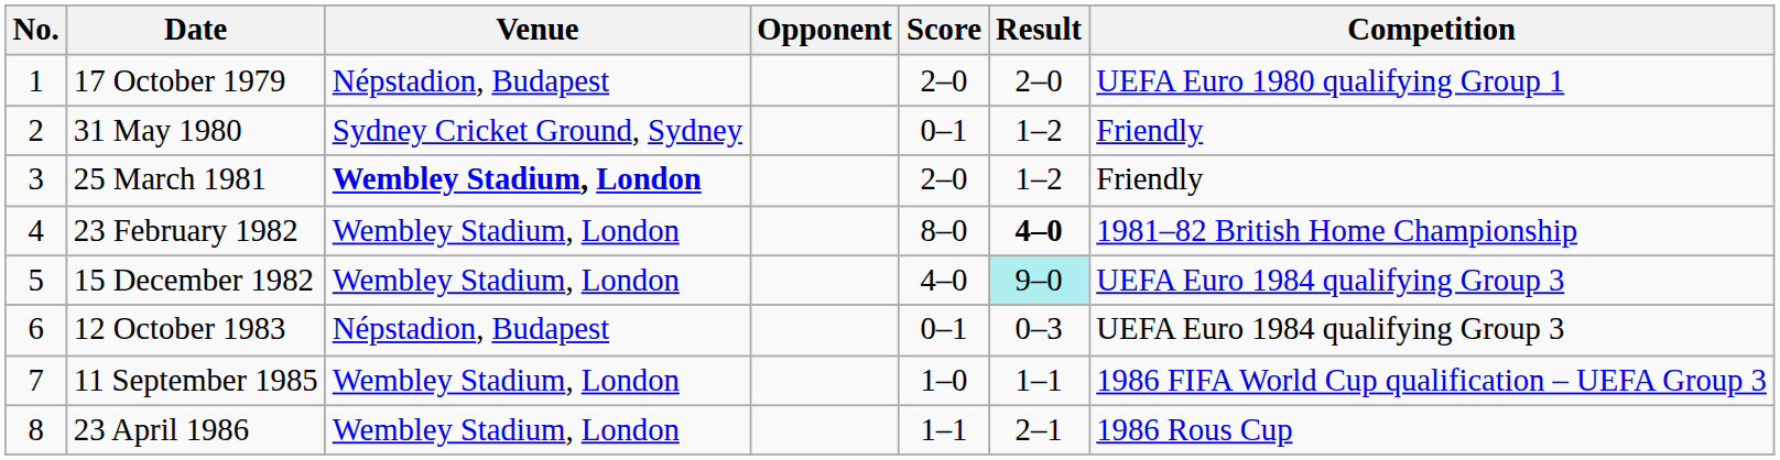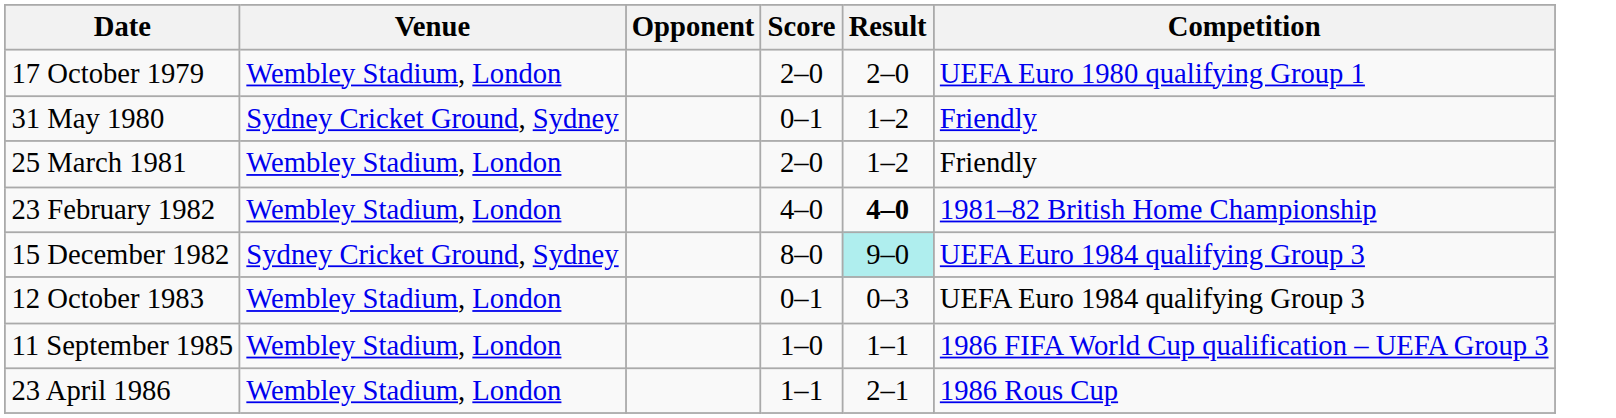- column: No. | 1 | 2 | 3 | 4 | 5 | 6 | 7 | 8
17 October 1979 | Venue: Népstadion, Budapest -> Wembley Stadium, London
25 March 1981 | Venue: bold -> normal
23 February 1982 | Score: 8–0 -> 4–0
15 December 1982 | Venue: Wembley Stadium, London -> Sydney Cricket Ground, Sydney
15 December 1982 | Score: 4–0 -> 8–0
12 October 1983 | Venue: Népstadion, Budapest -> Wembley Stadium, London
